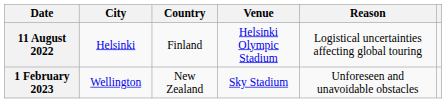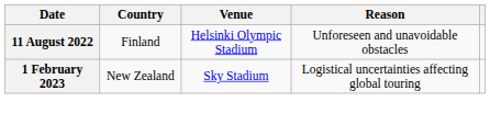- column: City | Helsinki | Wellington
11 August 2022 | Reason: Logistical uncertainties affecting global touring -> Unforeseen and unavoidable obstacles
1 February 2023 | Reason: Unforeseen and unavoidable obstacles -> Logistical uncertainties affecting global touring
